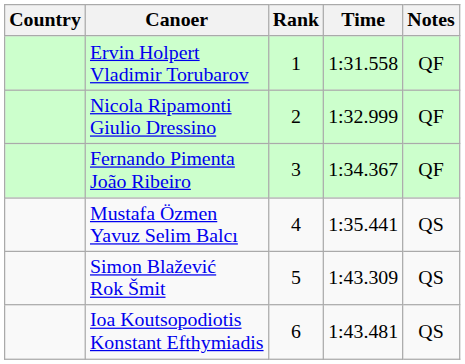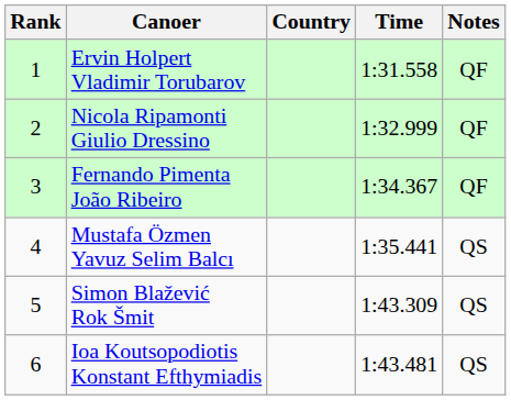columns swapped: Rank <-> Country
